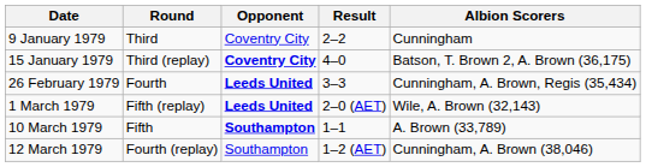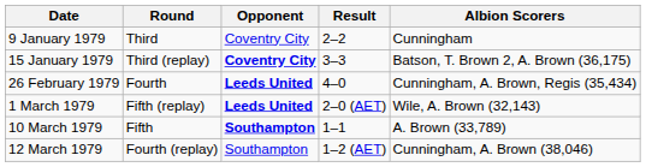15 January 1979 | Result: 4–0 -> 3–3
26 February 1979 | Result: 3–3 -> 4–0
